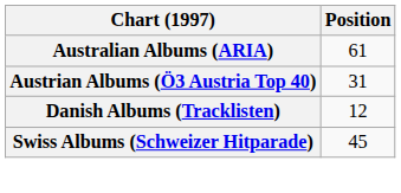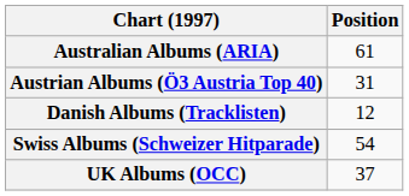Swiss Albums (Schweizer Hitparade) | Position: 45 -> 54
+ row: UK Albums (OCC) | 37
